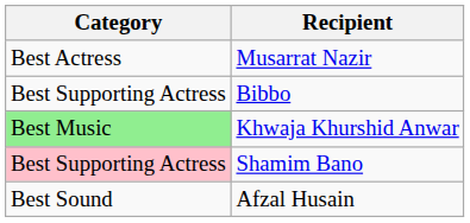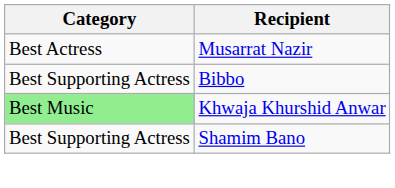Shamim Bano | Category: pink background -> no background
- row: Best Sound | Afzal Husain
